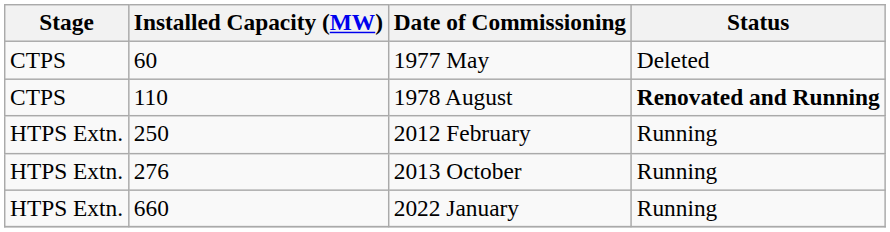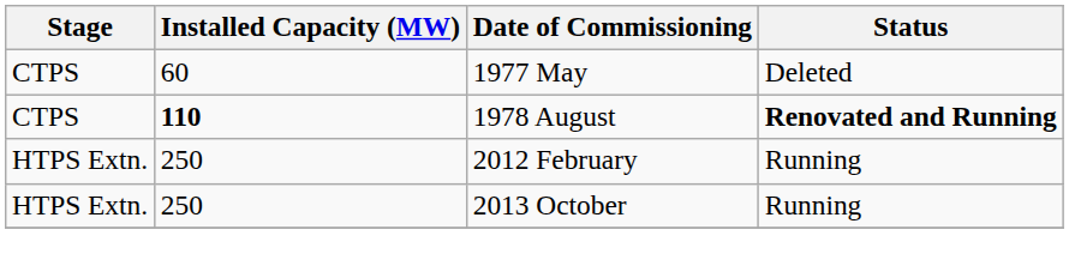1978 August | Installed Capacity (MW): normal -> bold
2013 October | Installed Capacity (MW): 276 -> 250
- row: HTPS Extn. | 660 | 2022 January | Running
